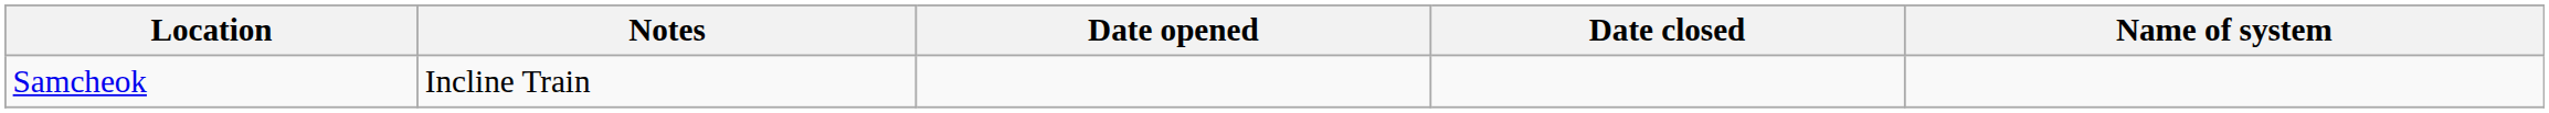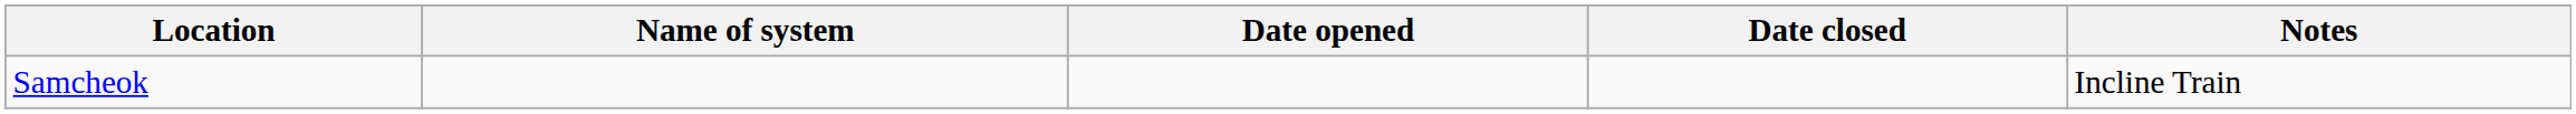columns swapped: Name of system <-> Notes
